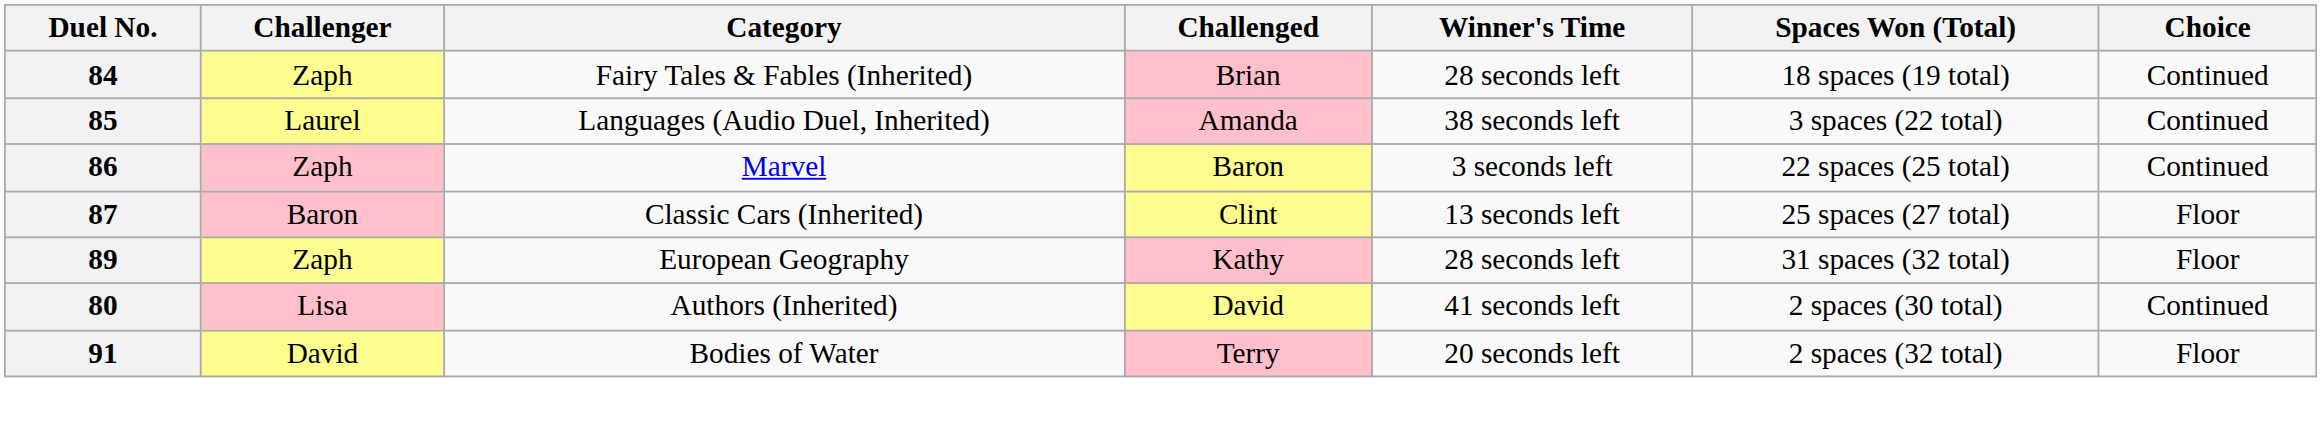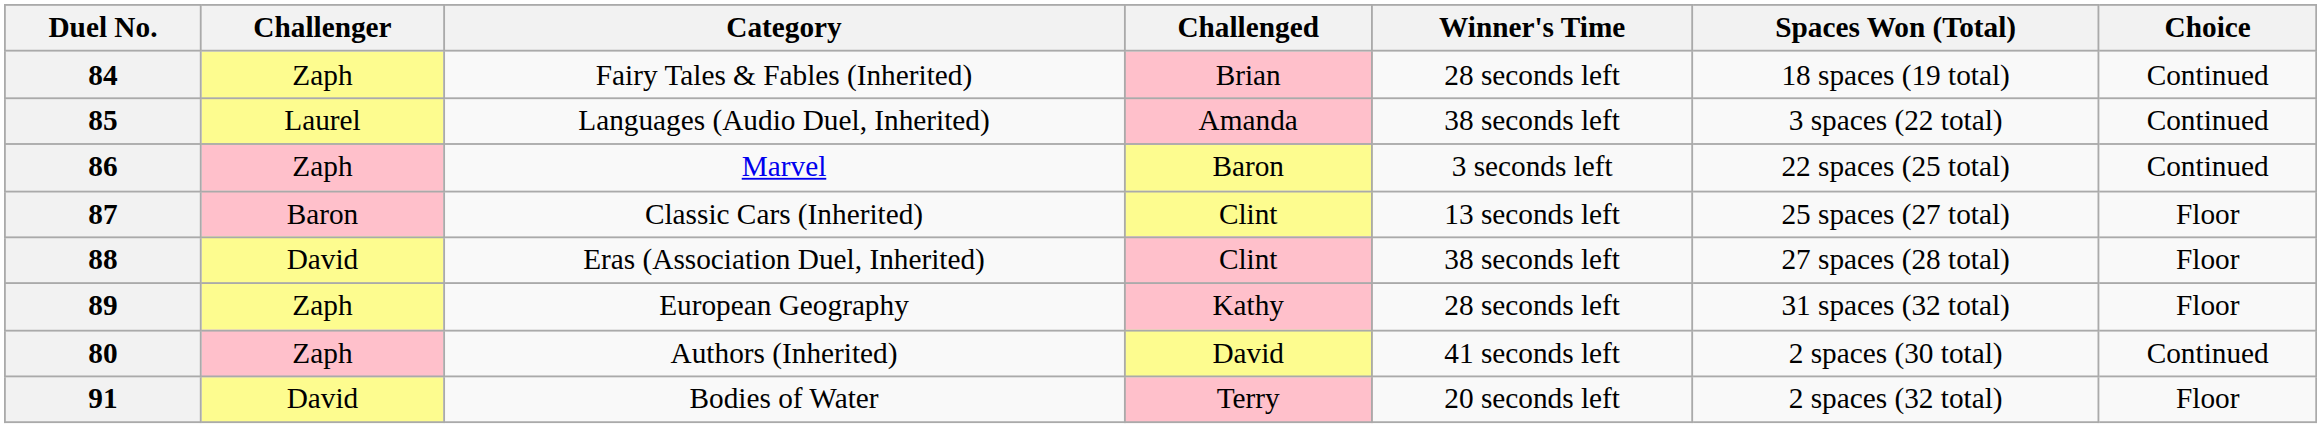+ row: 88 | David | Eras (Association Duel, Inherited) | Clint | 38 seconds left | 27 spaces (28 total) | Floor
80 | Challenger: Lisa -> Zaph
